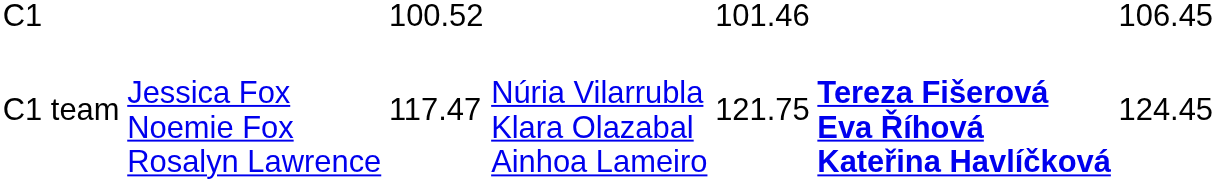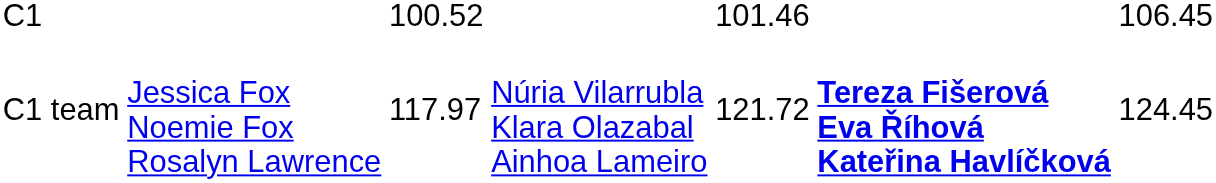C1 team | column 3: 117.47 -> 117.97
C1 team | column 5: 121.75 -> 121.72
